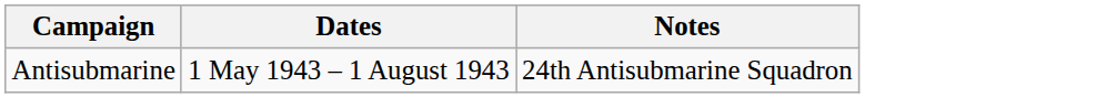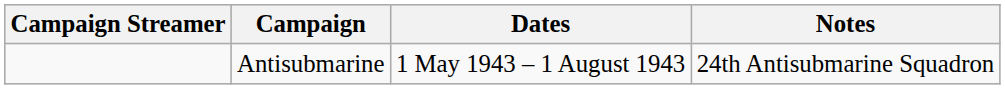+ column: Campaign Streamer
